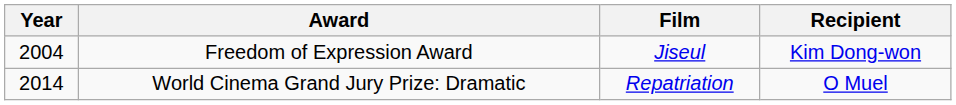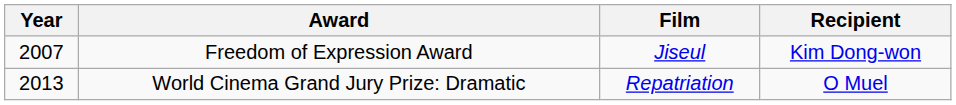Freedom of Expression Award | Year: 2004 -> 2007
World Cinema Grand Jury Prize: Dramatic | Year: 2014 -> 2013
